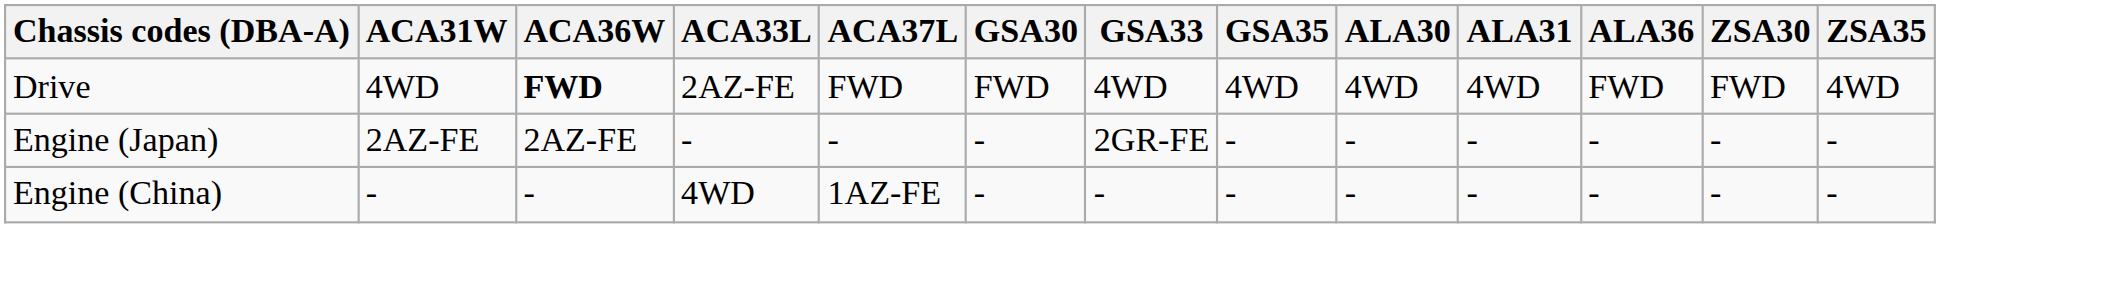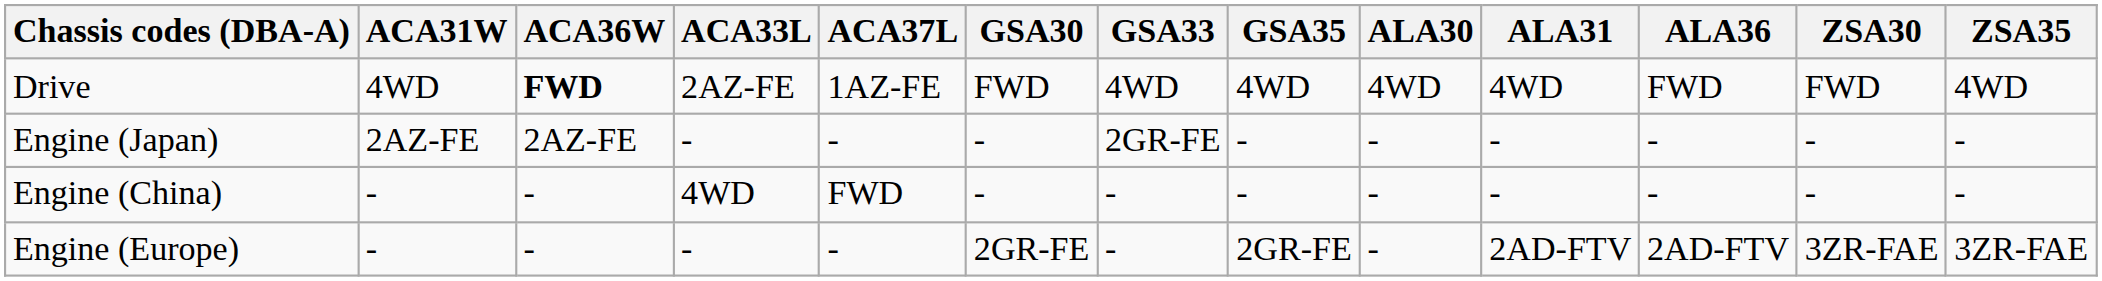Drive | ACA37L: FWD -> 1AZ-FE
Engine (China) | ACA37L: 1AZ-FE -> FWD
+ row: Engine (Europe) | - | - | - | - | 2GR-FE | - | 2GR-FE | - | 2AD-FTV | 2AD-FTV | 3ZR-FAE | 3ZR-FAE
